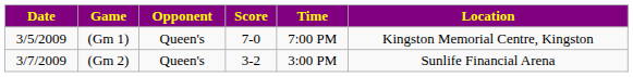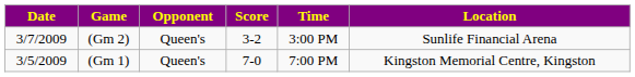rows swapped: (Gm 1) <-> (Gm 2)
